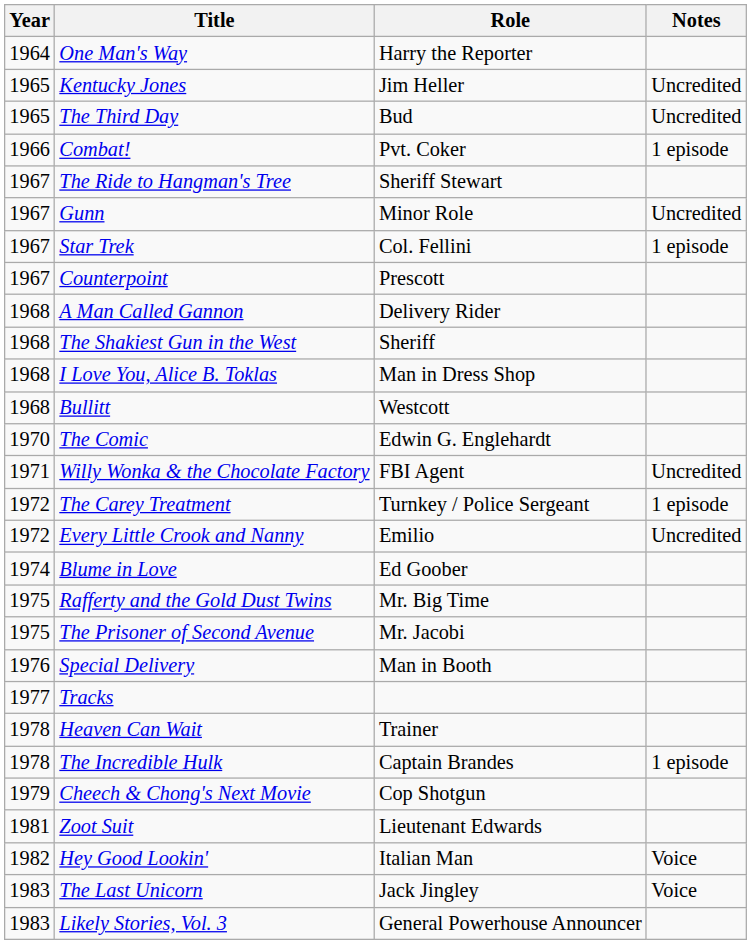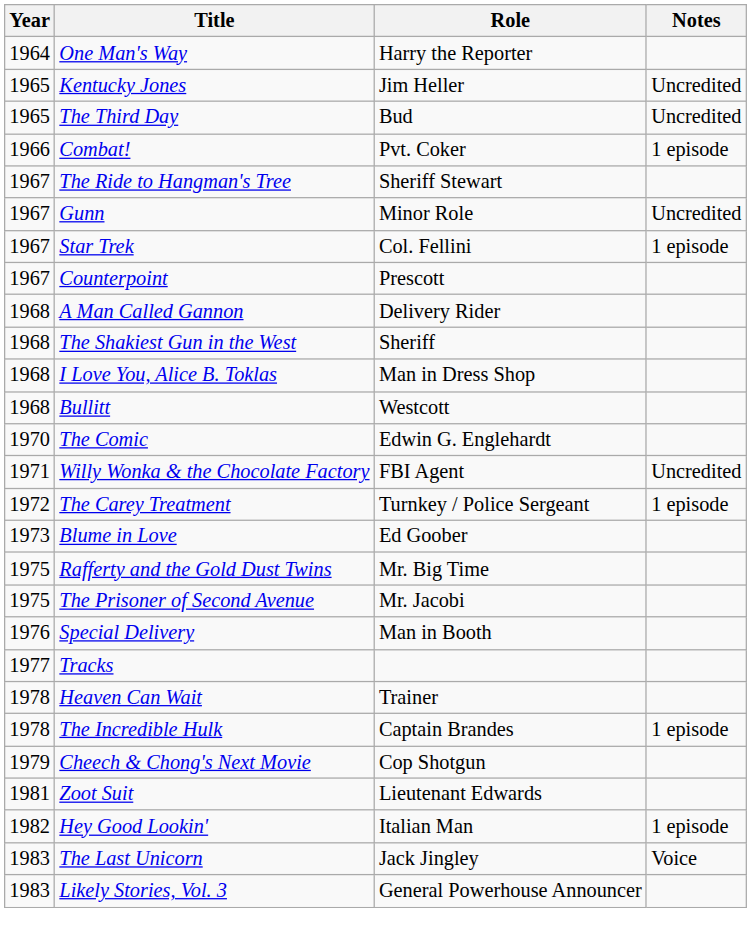- row: 1972 | Every Little Crook and Nanny | Emilio | Uncredited
Blume in Love | Year: 1974 -> 1973
Hey Good Lookin' | Notes: Voice -> 1 episode
